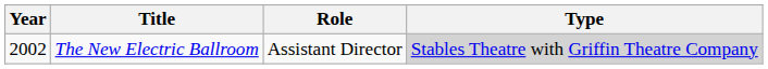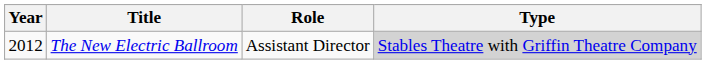The New Electric Ballroom | Year: 2002 -> 2012
